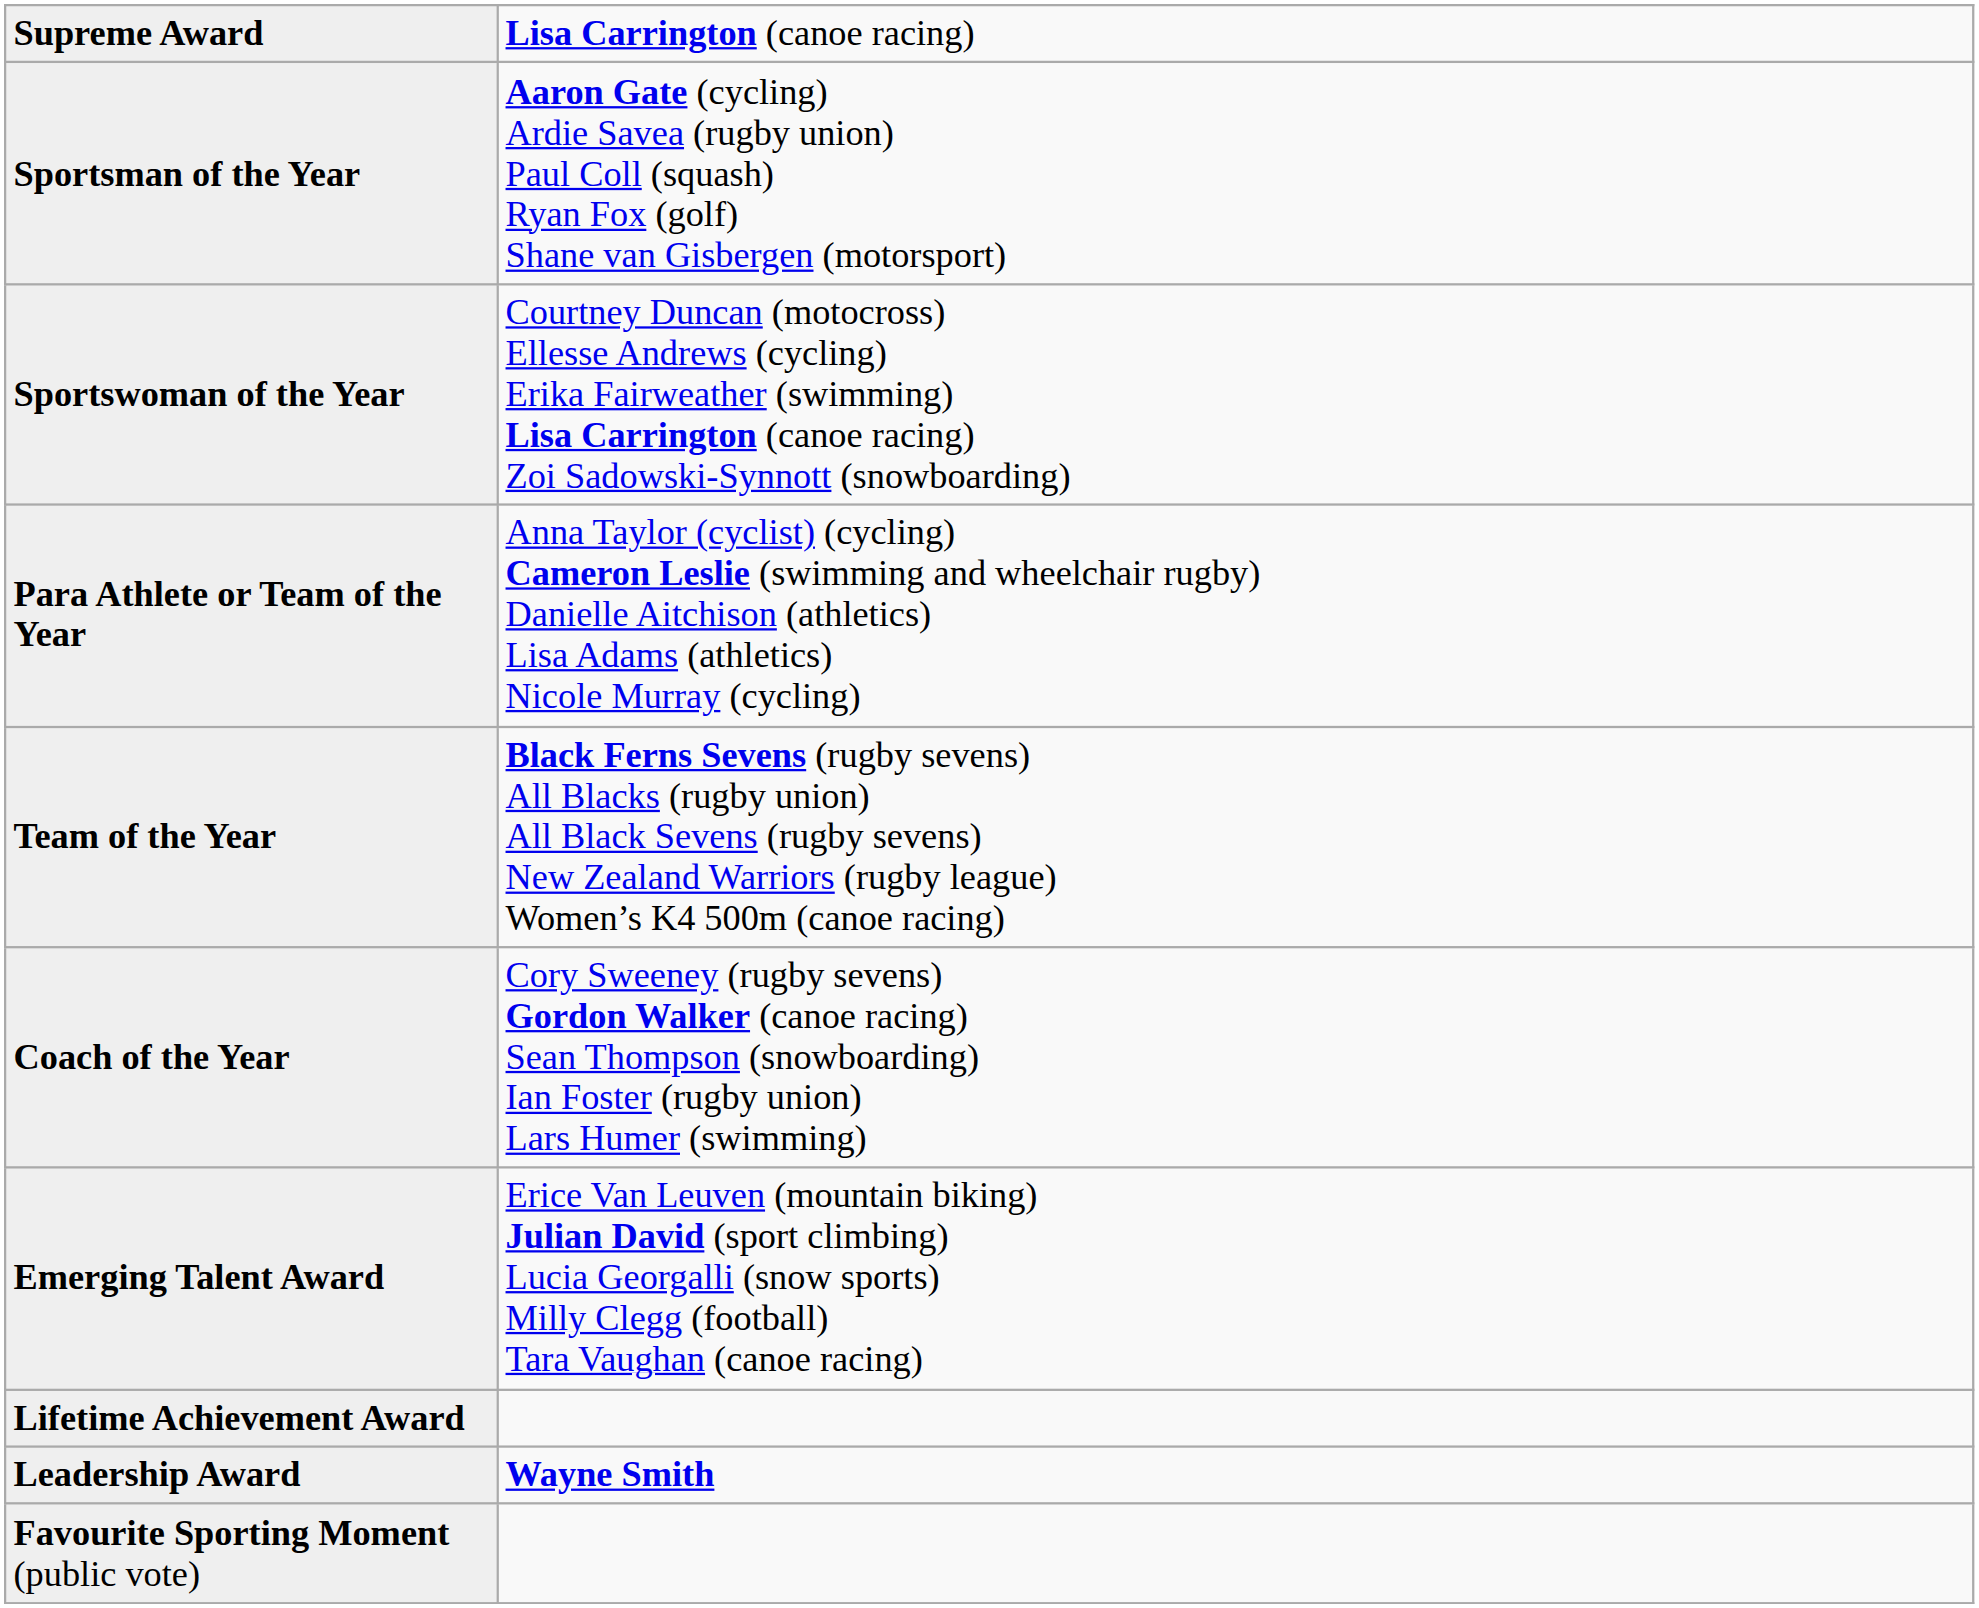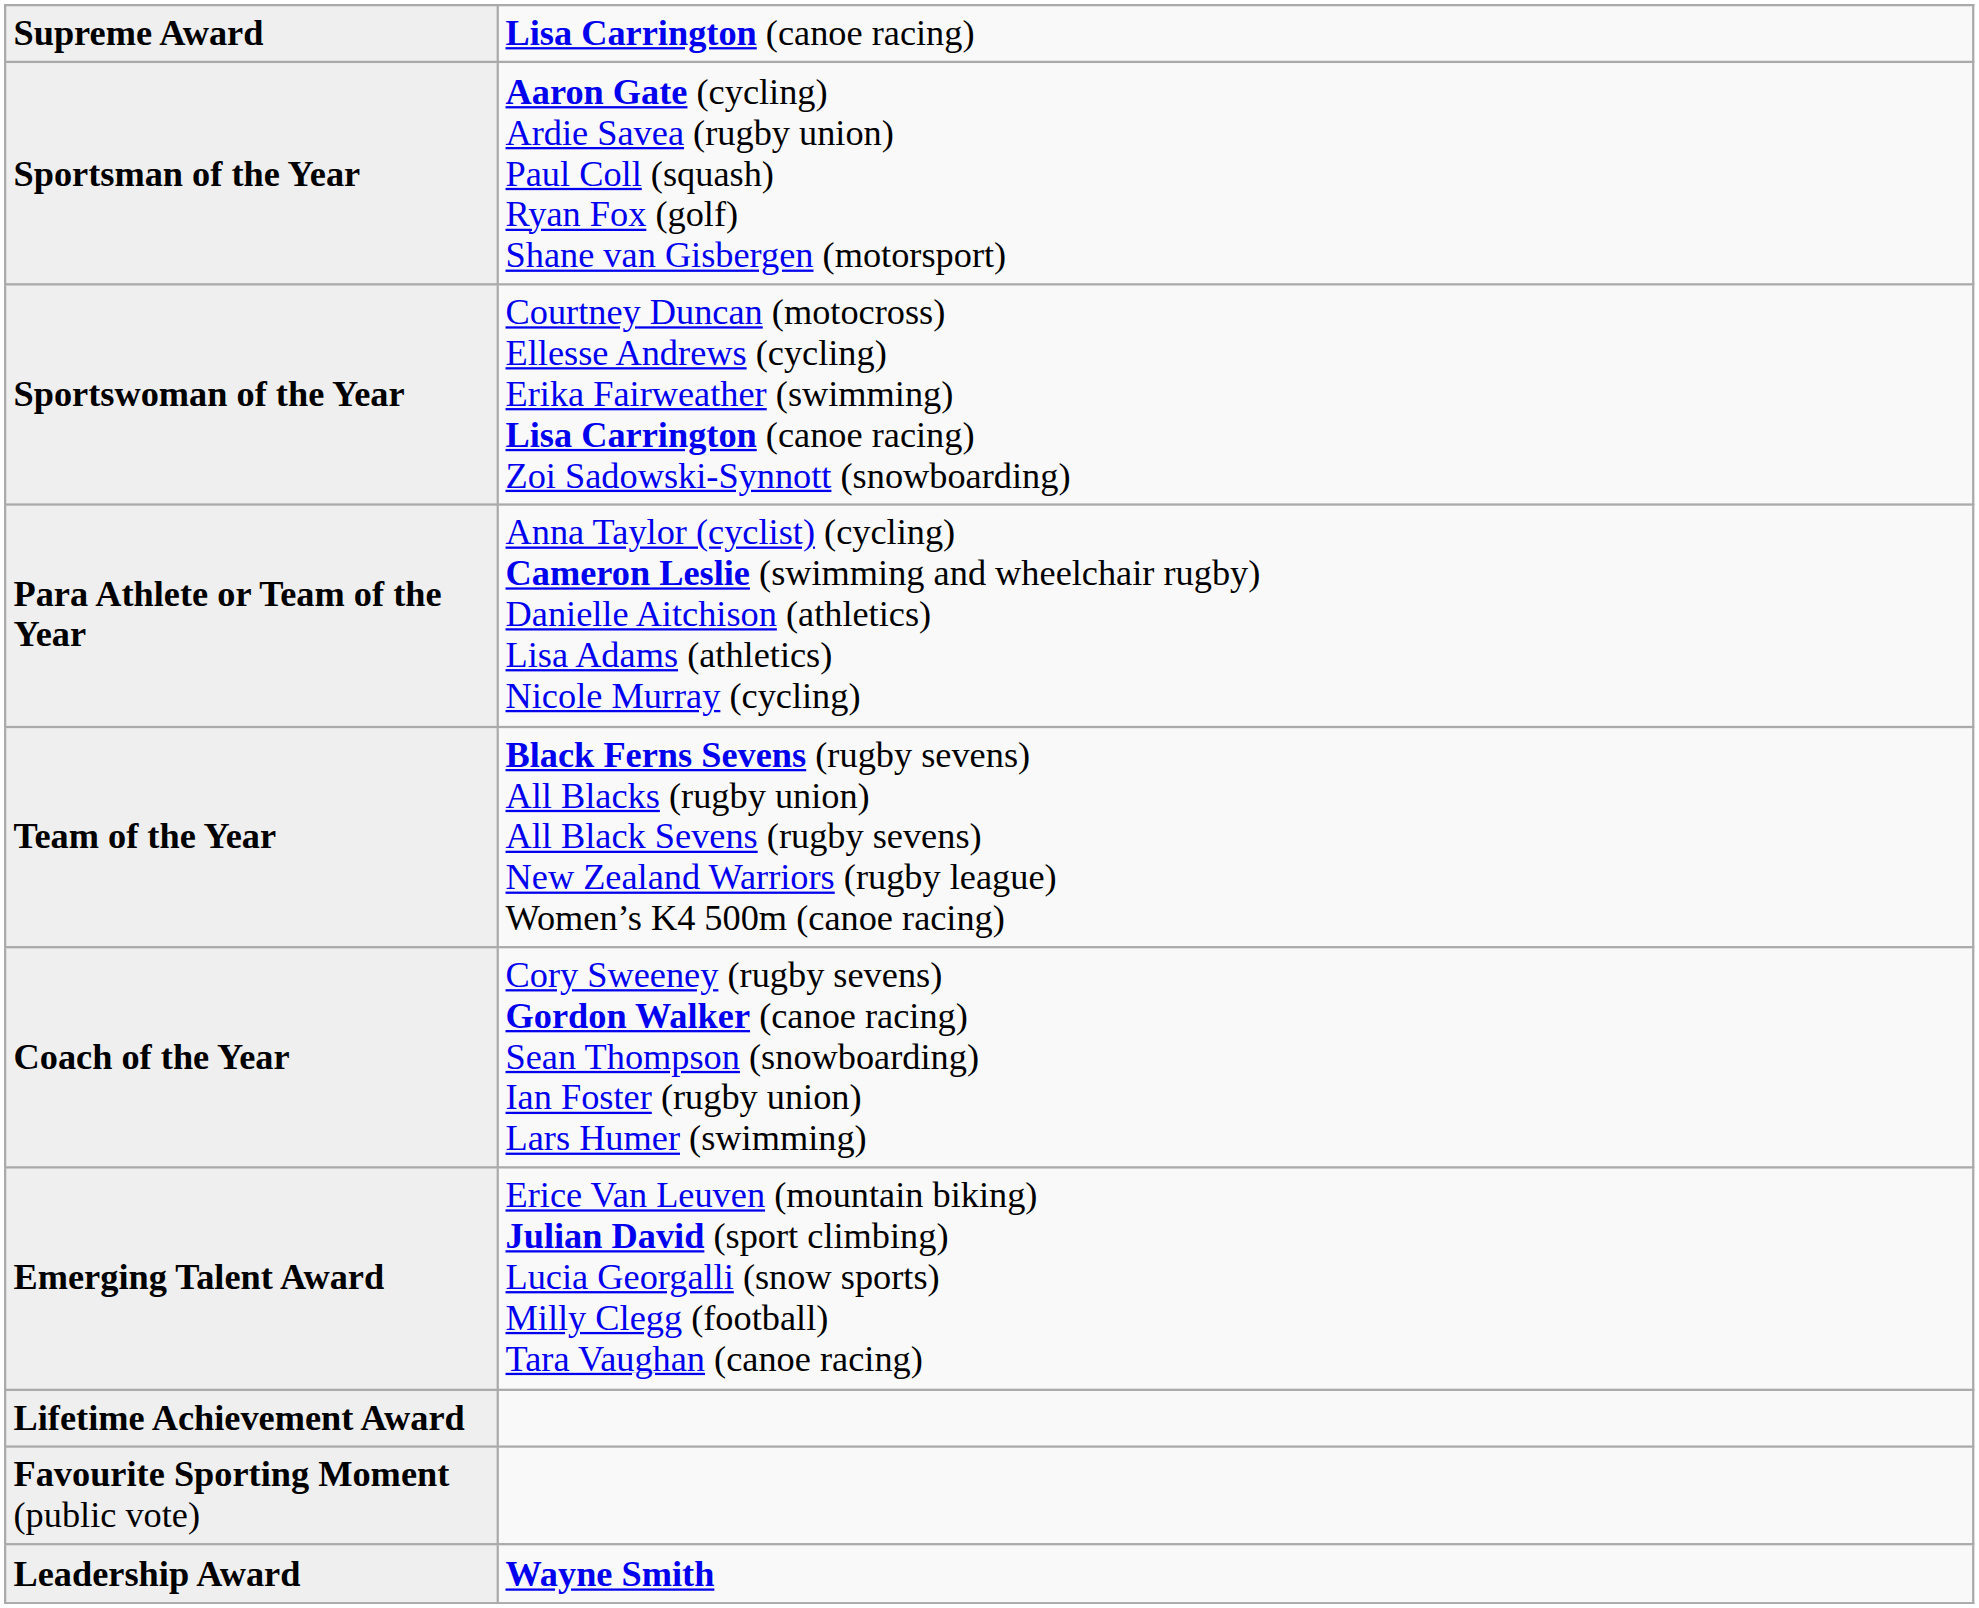rows swapped: Leadership Award <-> Favourite Sporting Moment (public vote)
